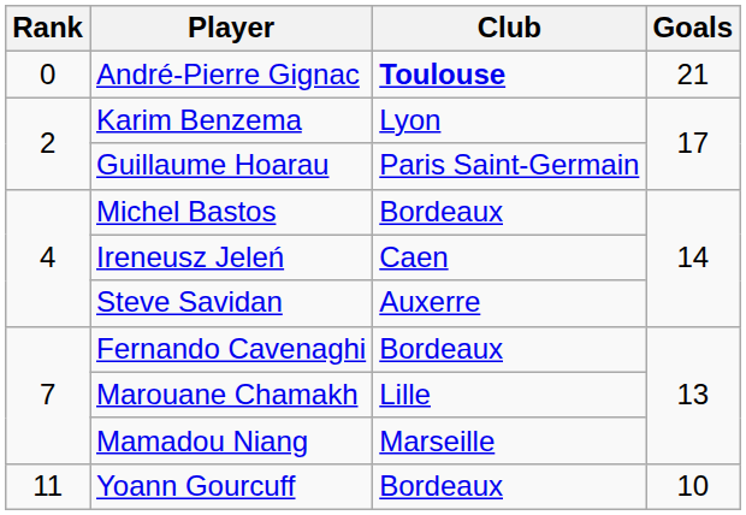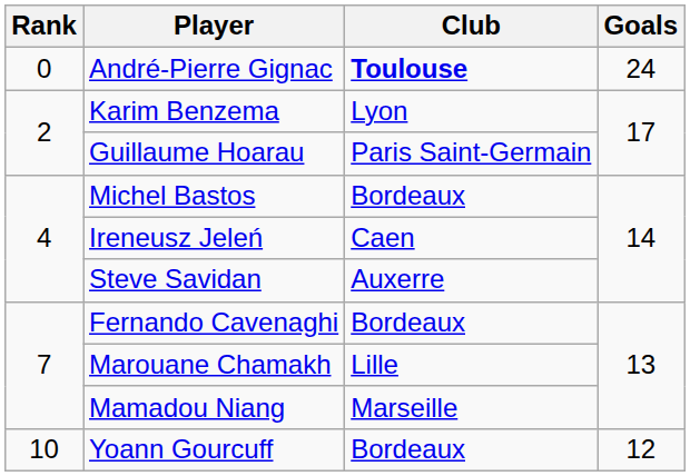André-Pierre Gignac | Goals: 21 -> 24
Yoann Gourcuff | Rank: 11 -> 10
Yoann Gourcuff | Goals: 10 -> 12
